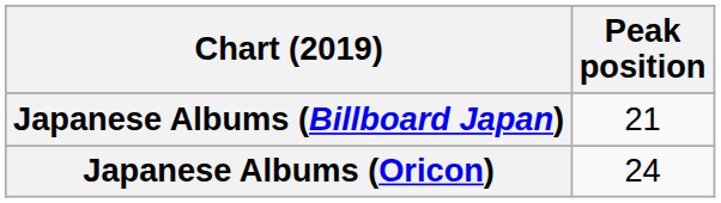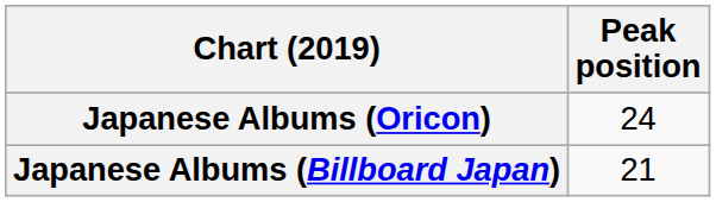rows swapped: Japanese Albums (Billboard Japan) <-> Japanese Albums (Oricon)
